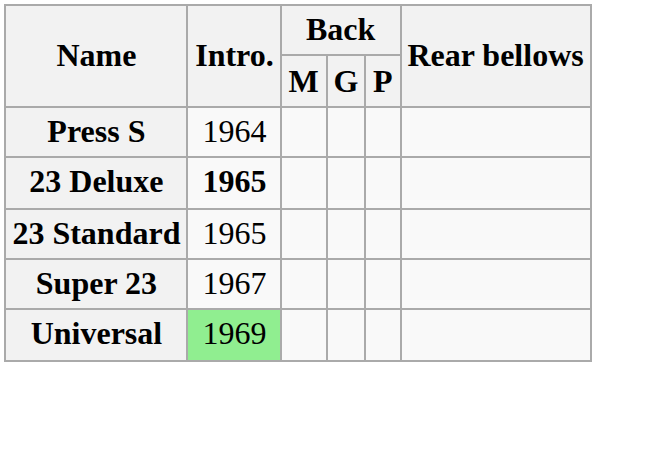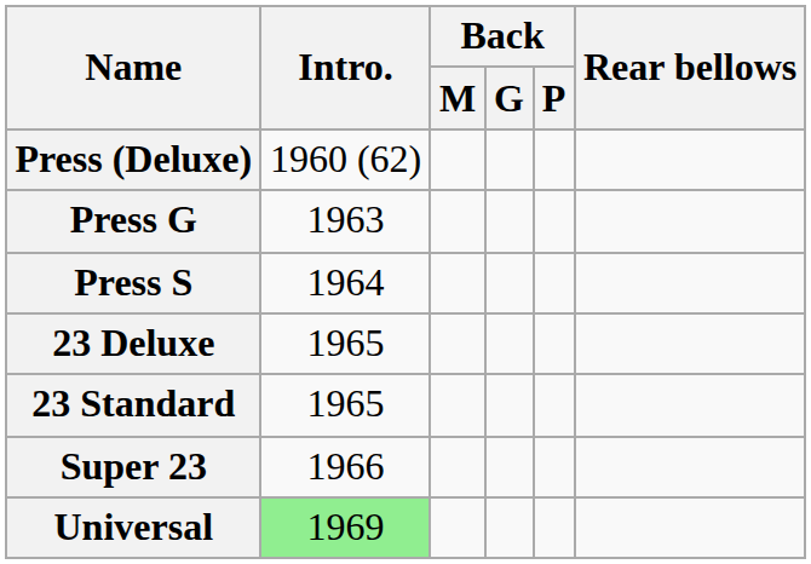+ row: Press (Deluxe) | 1960 (62)
+ row: Press G | 1963
23 Deluxe | Intro.: bold -> normal
Super 23 | Intro.: 1967 -> 1966
